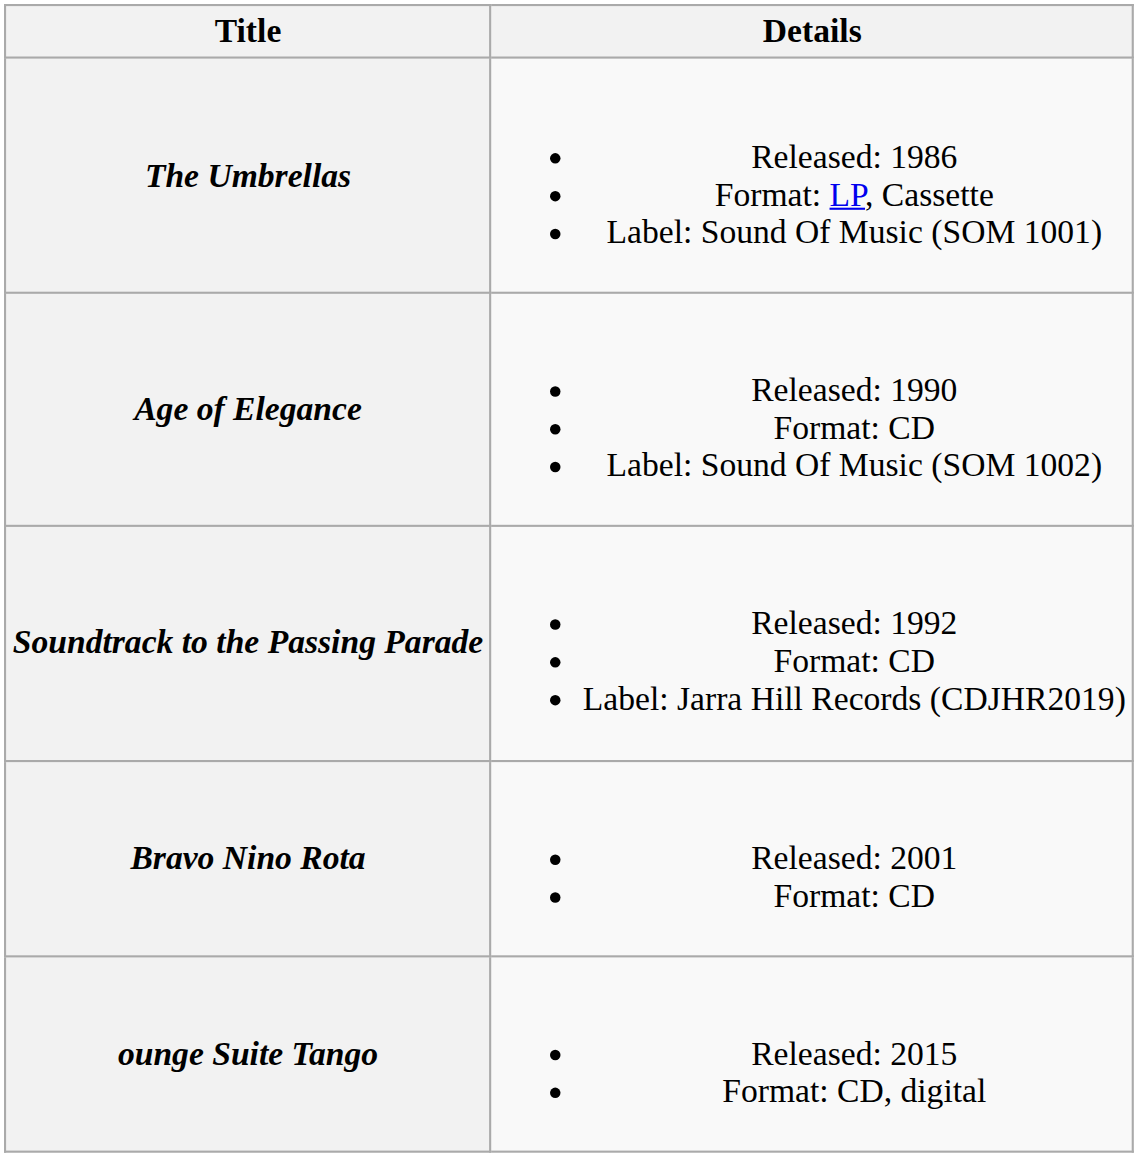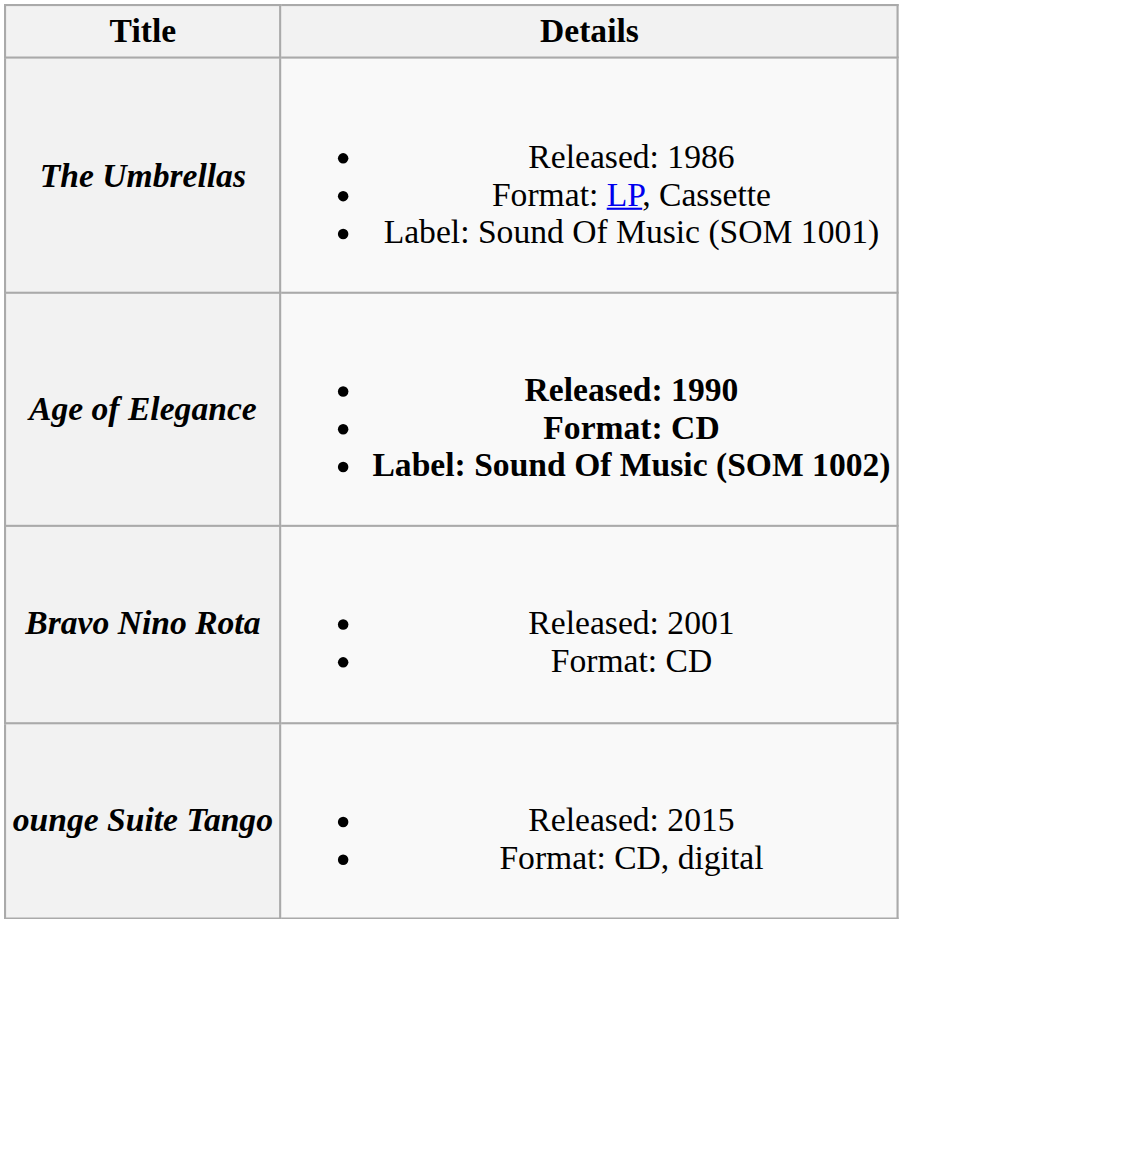Age of Elegance | Details: normal -> bold
- row: Soundtrack to the Passing Parade | Released: 1992 Format: CD Label: Jarra Hill Records (CDJHR2019)
